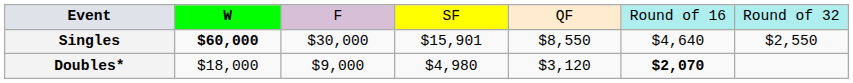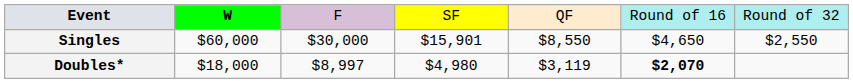Singles | column 2: bold -> normal
Singles | column 6: $4,640 -> $4,650
Doubles* | column 3: $9,000 -> $8,997
Doubles* | column 5: $3,120 -> $3,119
